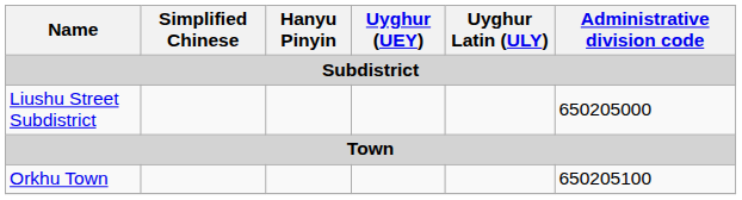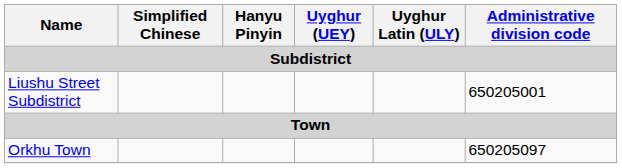Liushu Street Subdistrict | Administrative division code: 650205000 -> 650205001
Orkhu Town | Administrative division code: 650205100 -> 650205097
